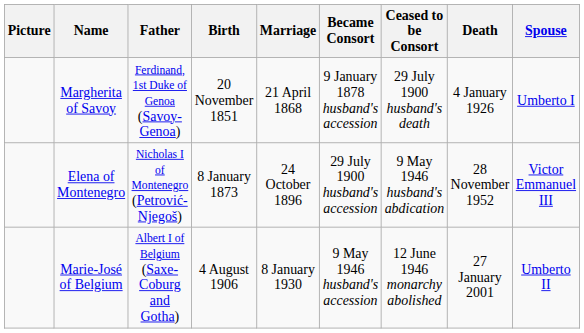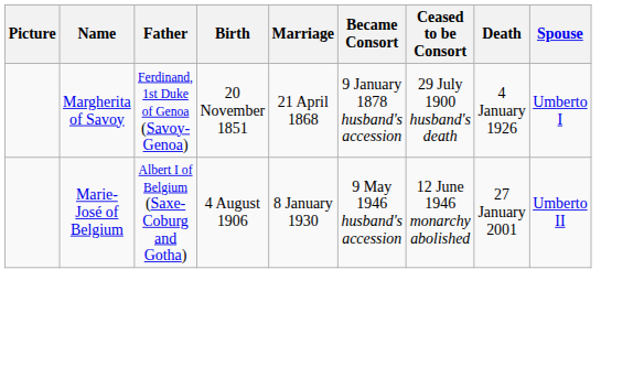- row: Elena of Montenegro | Nicholas I of Montenegro (Petrović-Njegoš) | 8 January 1873 | 24 October 1896 | 29 July 1900 husband's accession | 9 May 1946 husband's abdication | 28 November 1952 | Victor Emmanuel III
